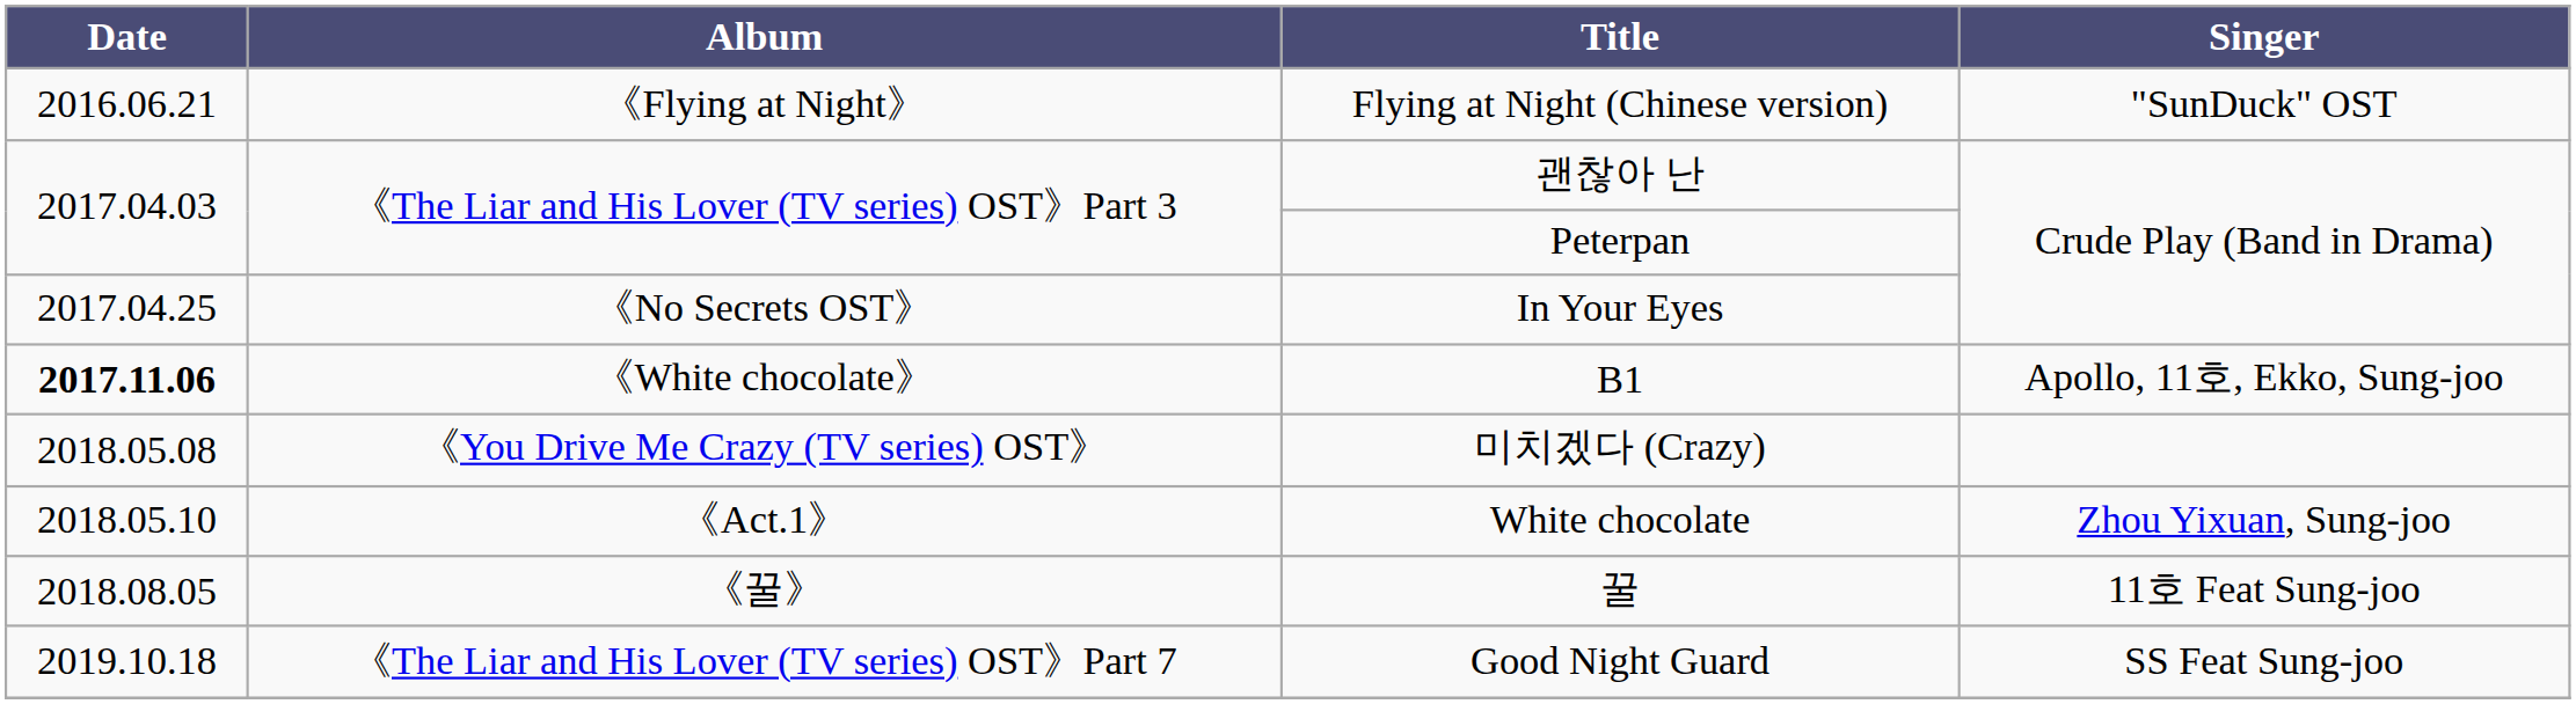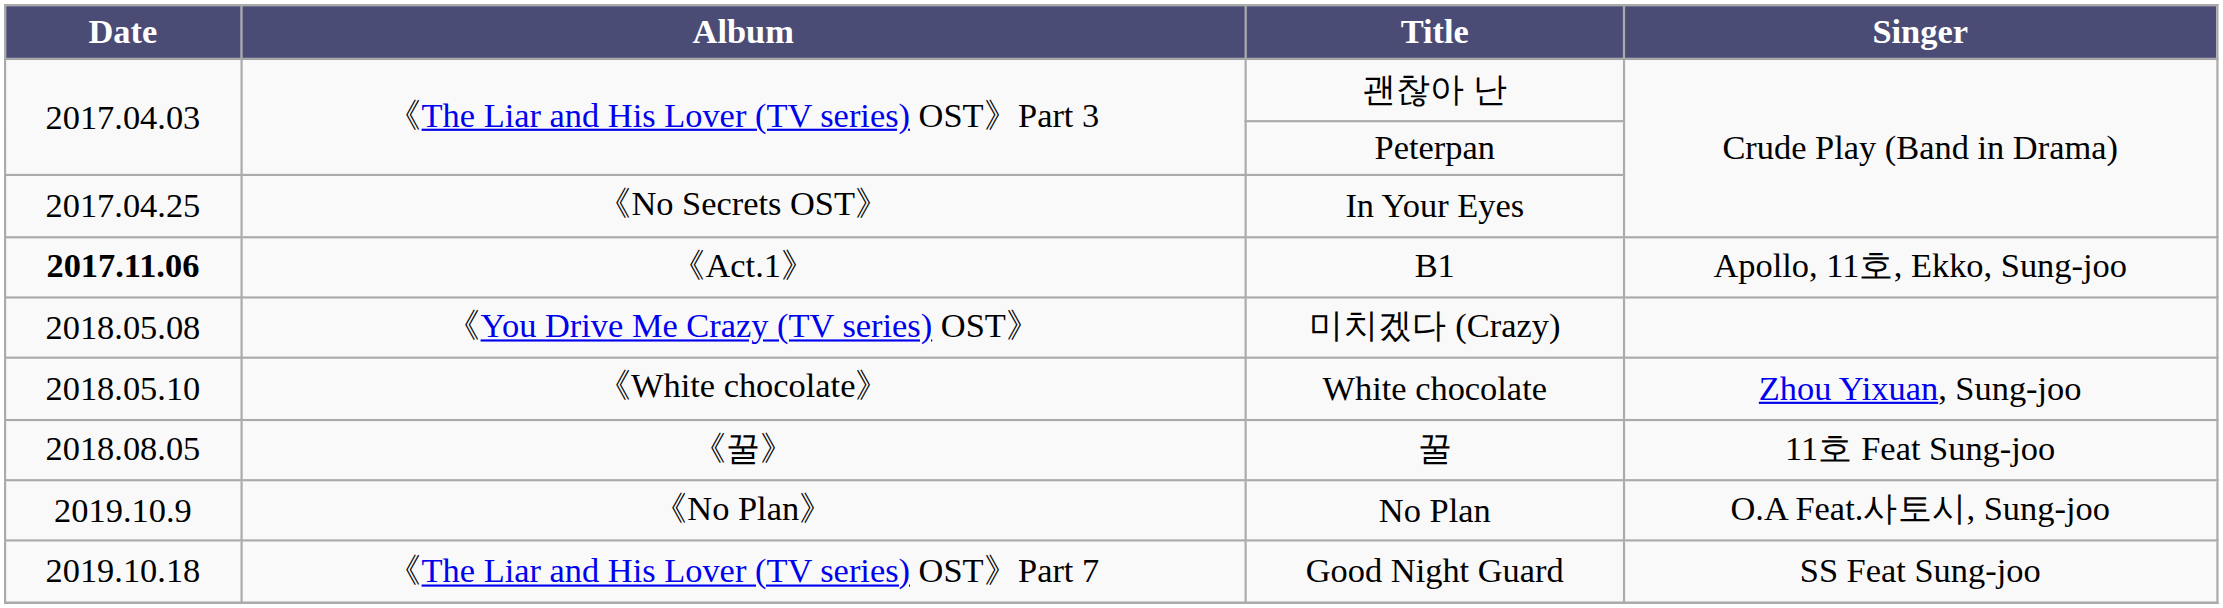- row: 2016.06.21 | 《Flying at Night》 | Flying at Night (Chinese version) | "SunDuck" OST
B1 | column 2: 《White chocolate》 -> 《Act.1》
White chocolate | column 2: 《Act.1》 -> 《White chocolate》
+ row: 2019.10.9 | 《No Plan》 | No Plan | O.A Feat.사토시, Sung-joo
